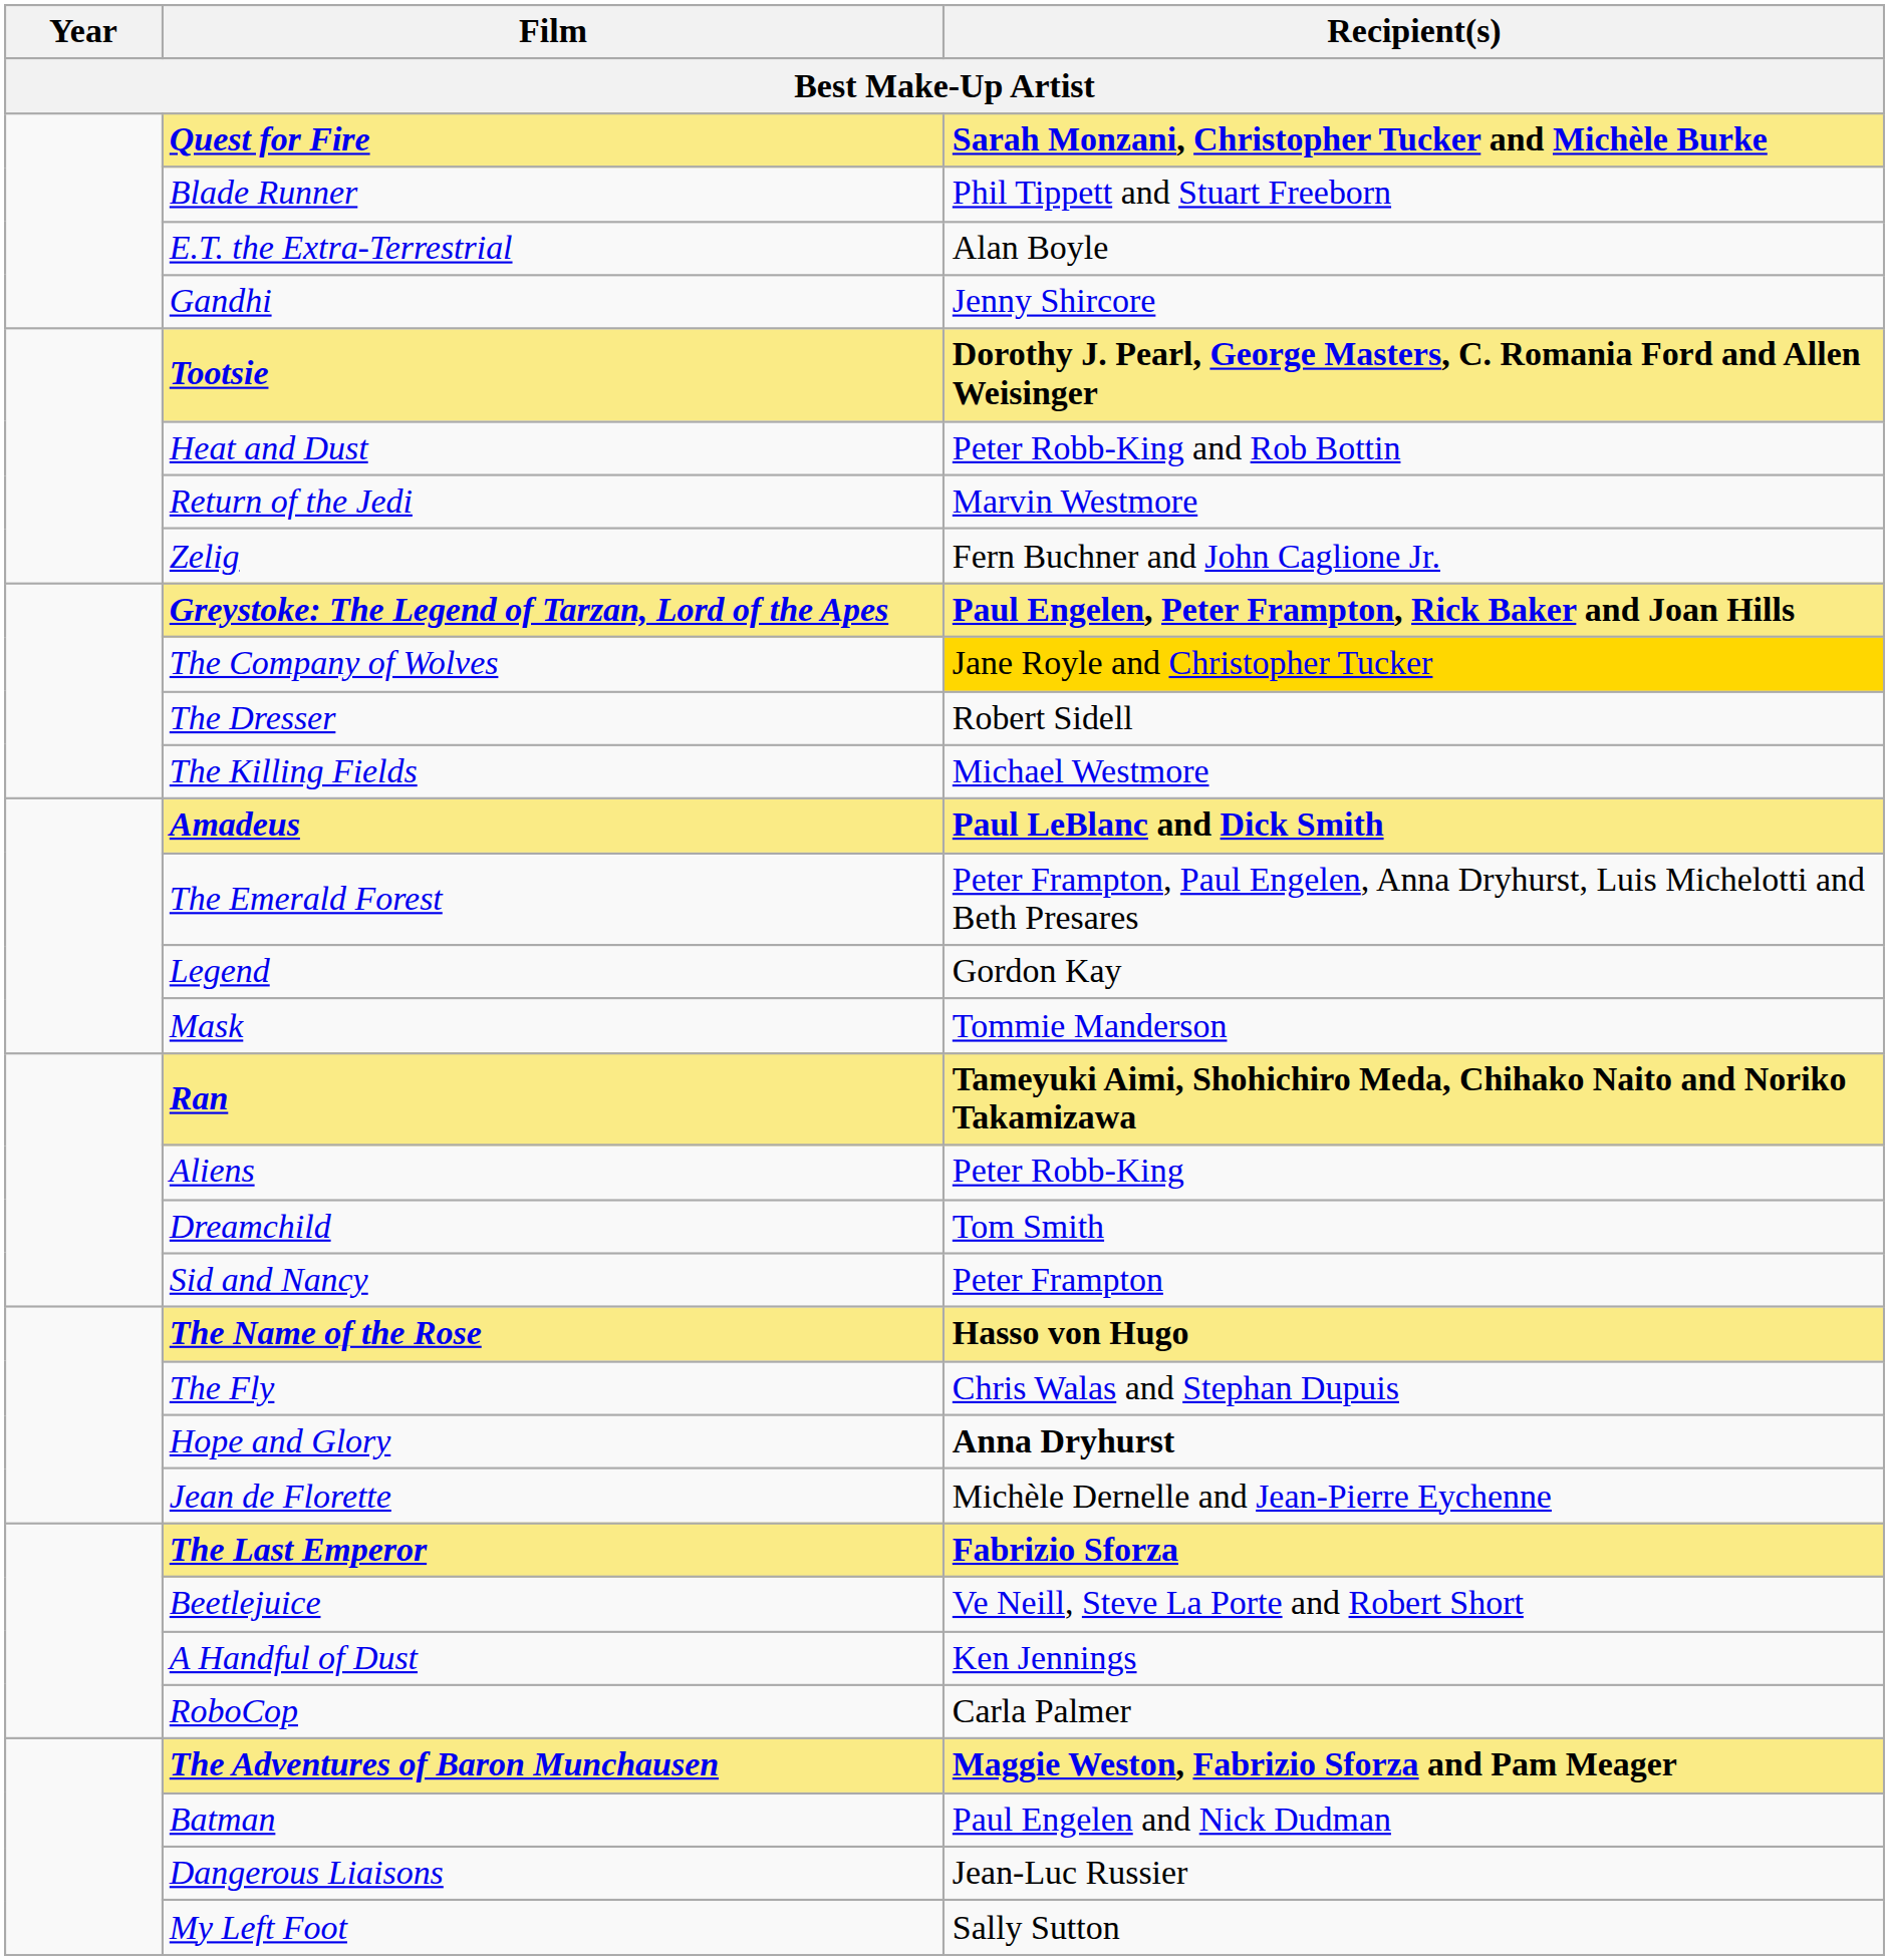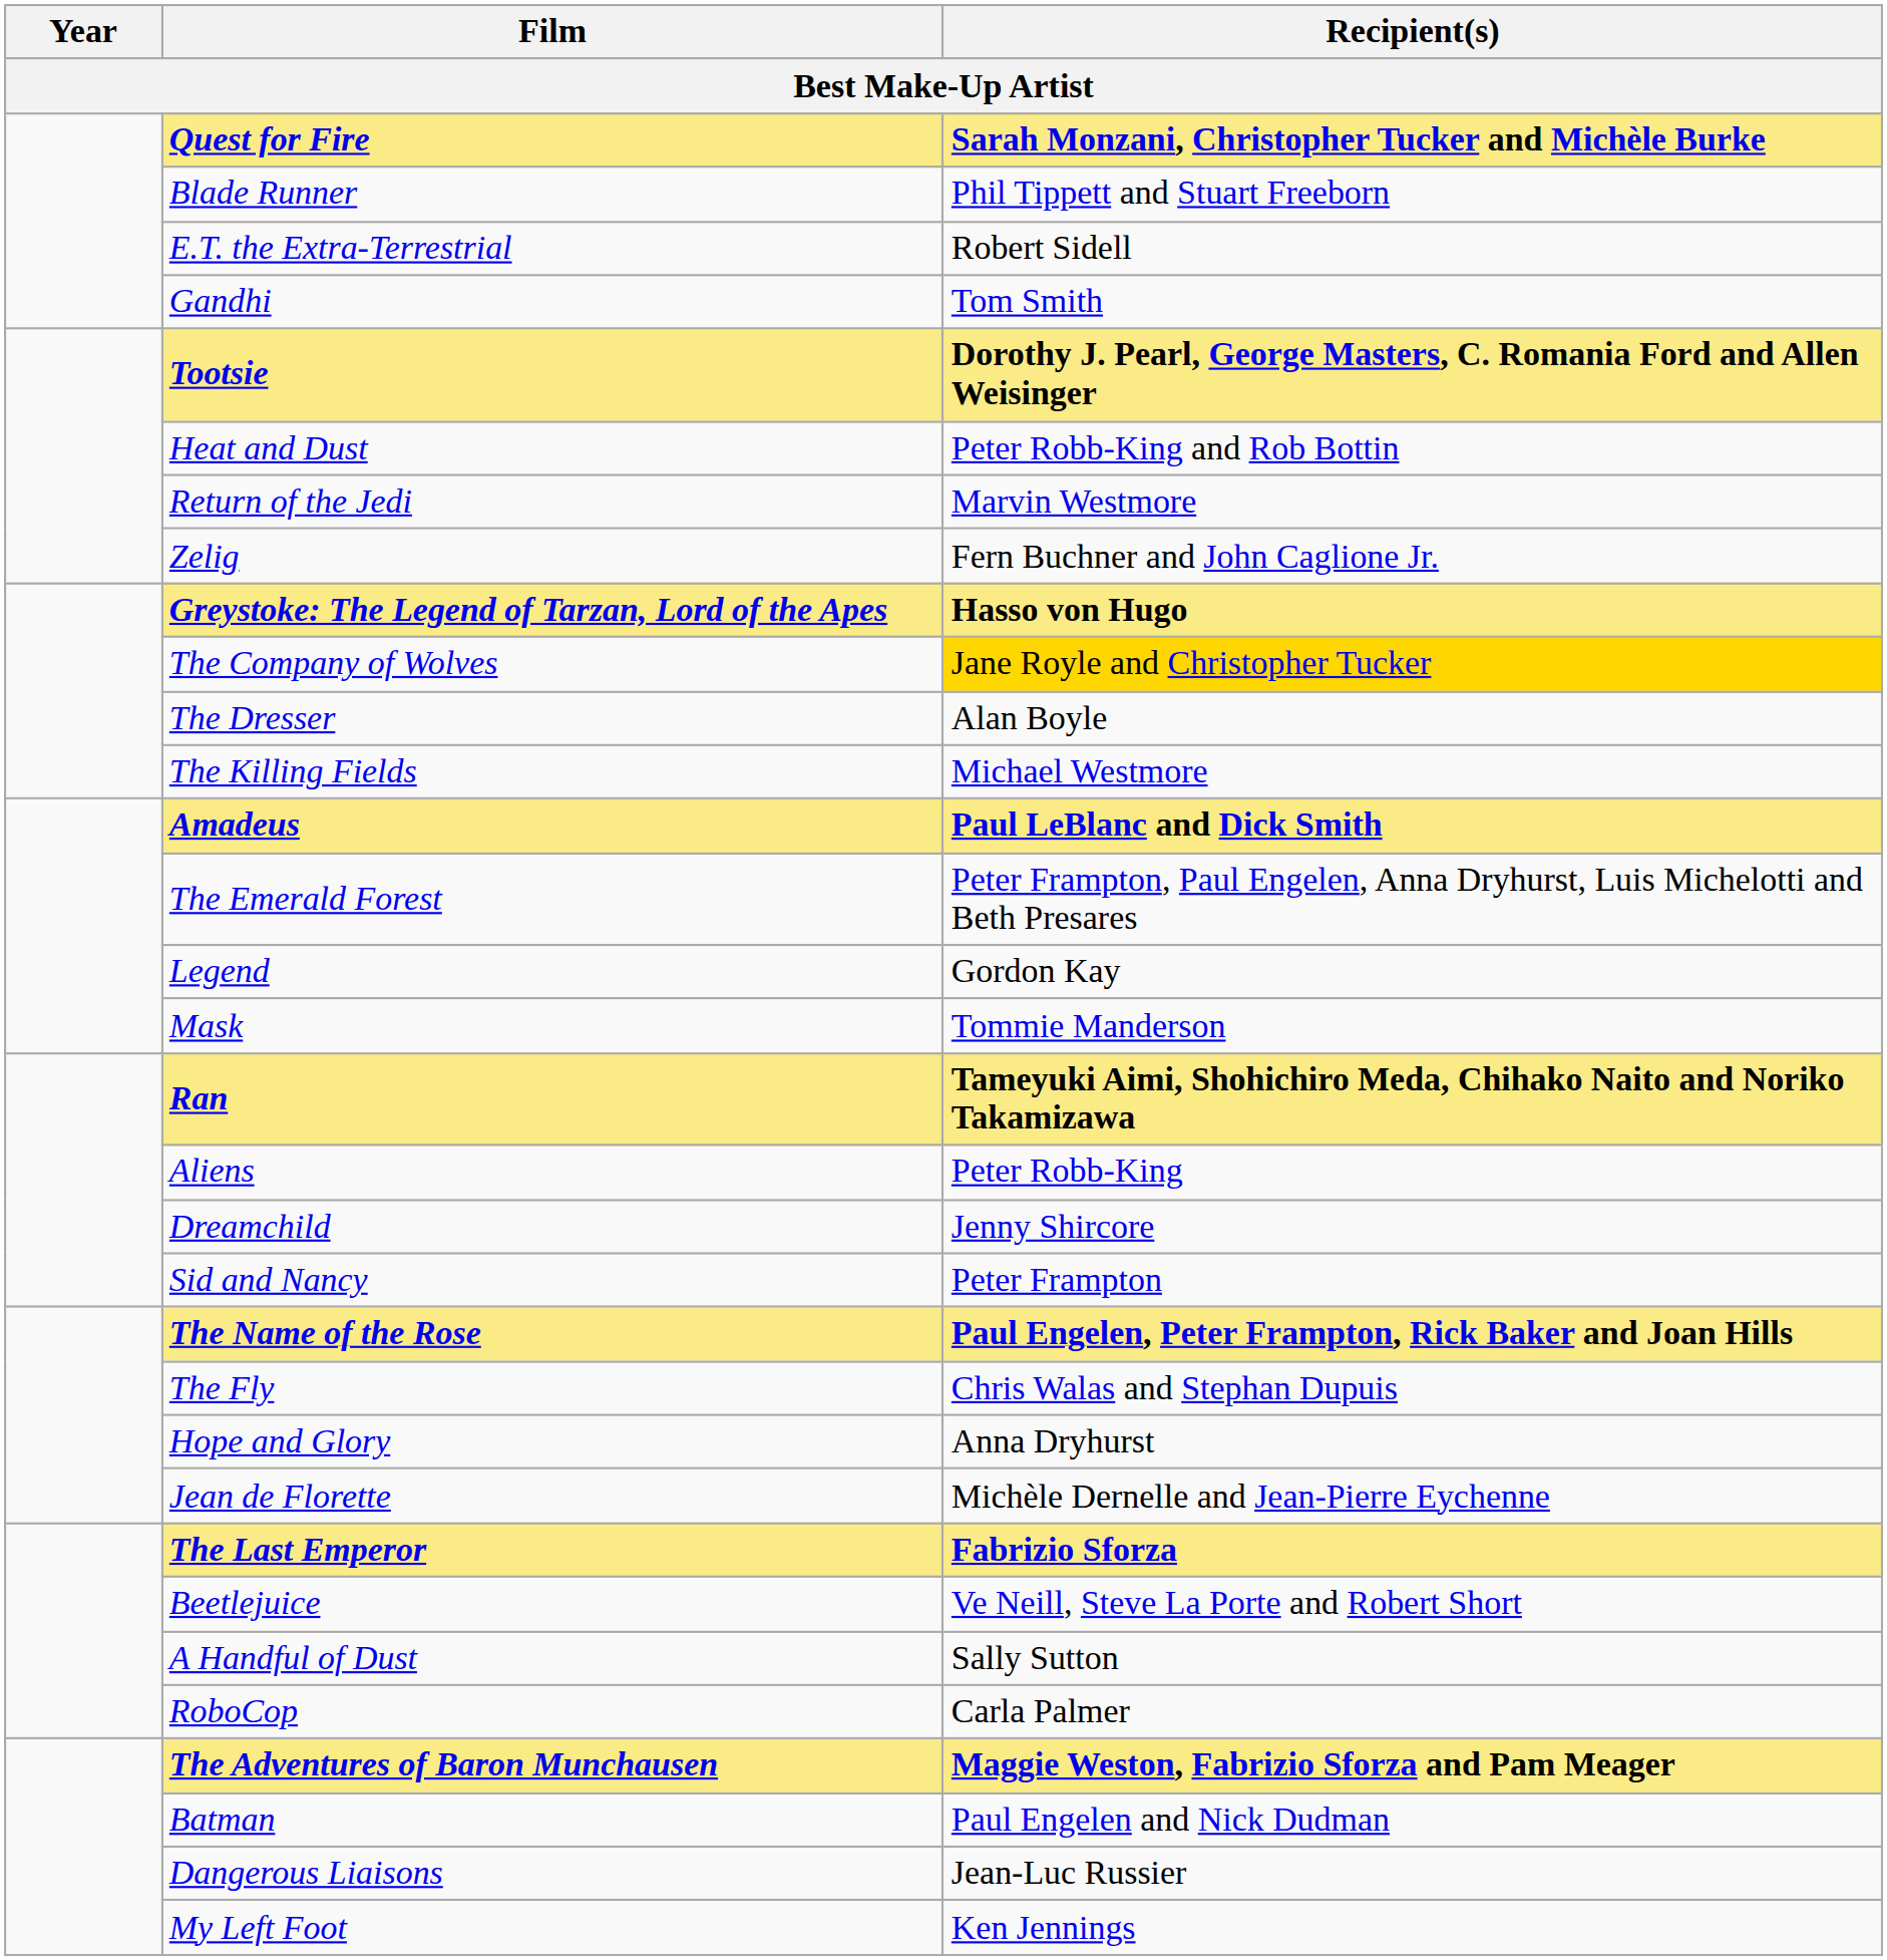E.T. the Extra-Terrestrial | Recipient(s): Alan Boyle -> Robert Sidell
Gandhi | Recipient(s): Jenny Shircore -> Tom Smith
Greystoke: The Legend of Tarzan, Lord of the Apes | Recipient(s): Paul Engelen, Peter Frampton, Rick Baker and Joan Hills -> Hasso von Hugo
The Dresser | Recipient(s): Robert Sidell -> Alan Boyle
Dreamchild | Recipient(s): Tom Smith -> Jenny Shircore
The Name of the Rose | Recipient(s): Hasso von Hugo -> Paul Engelen, Peter Frampton, Rick Baker and Joan Hills
Hope and Glory | Recipient(s): bold -> normal
A Handful of Dust | Recipient(s): Ken Jennings -> Sally Sutton
My Left Foot | Recipient(s): Sally Sutton -> Ken Jennings
